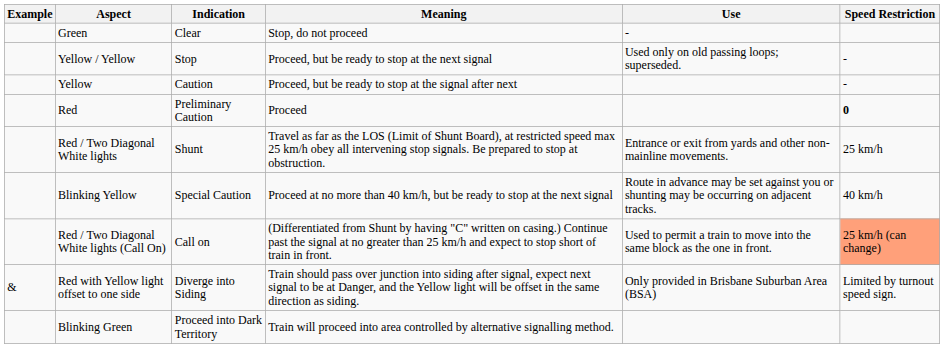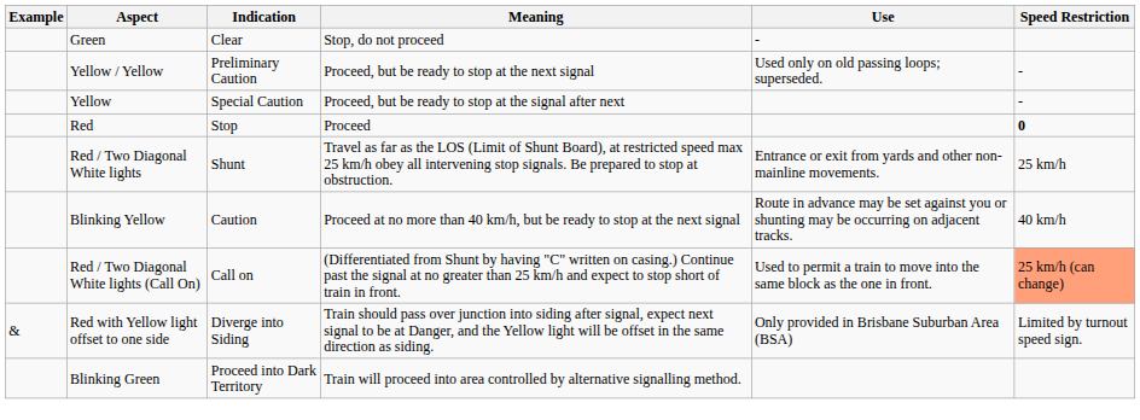Yellow / Yellow | Indication: Stop -> Preliminary Caution
Yellow | Indication: Caution -> Special Caution
Red | Indication: Preliminary Caution -> Stop
Blinking Yellow | Indication: Special Caution -> Caution
